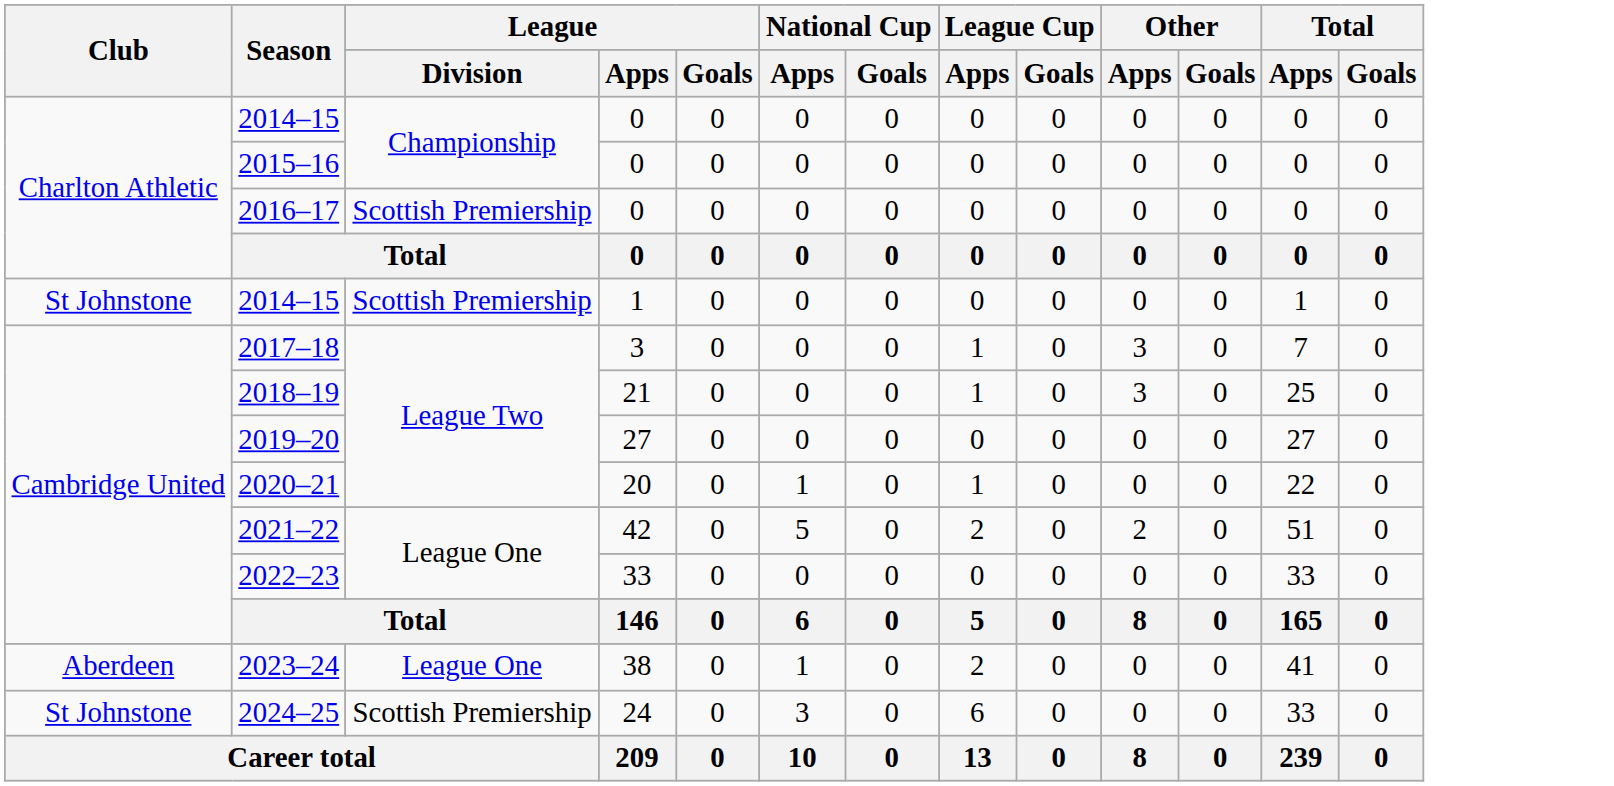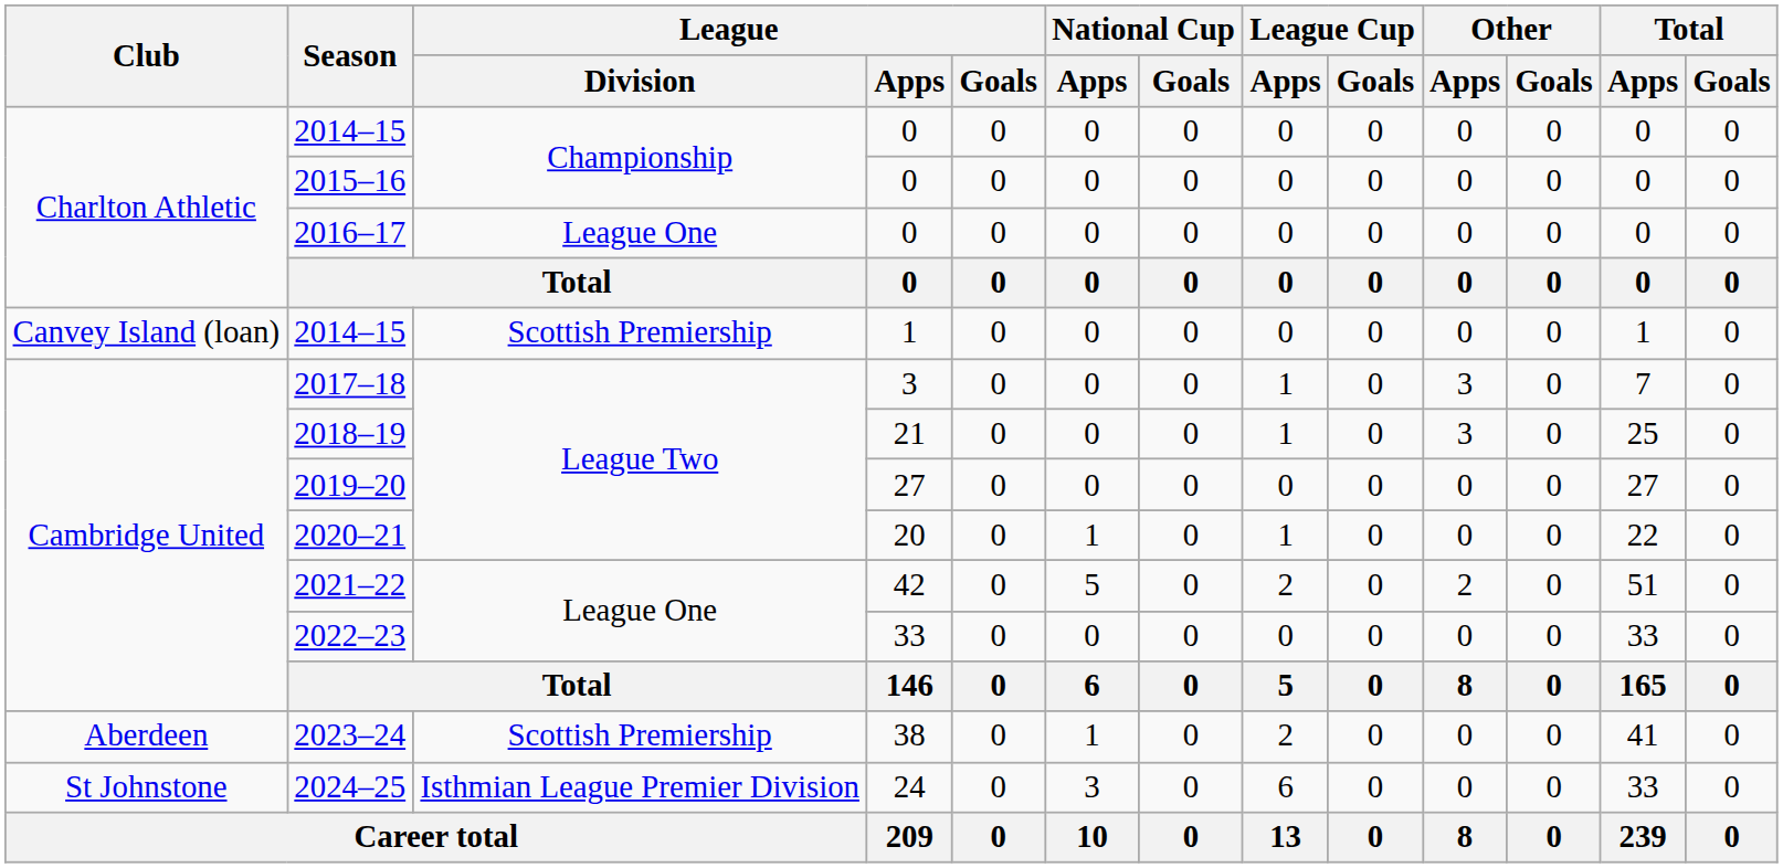2016–17 | League / Division: Scottish Premiership -> League One
2014–15 / 1 | Club: St Johnstone -> Canvey Island (loan)
2023–24 | League / Division: League One -> Scottish Premiership
2024–25 | League / Division: Scottish Premiership -> Isthmian League Premier Division
